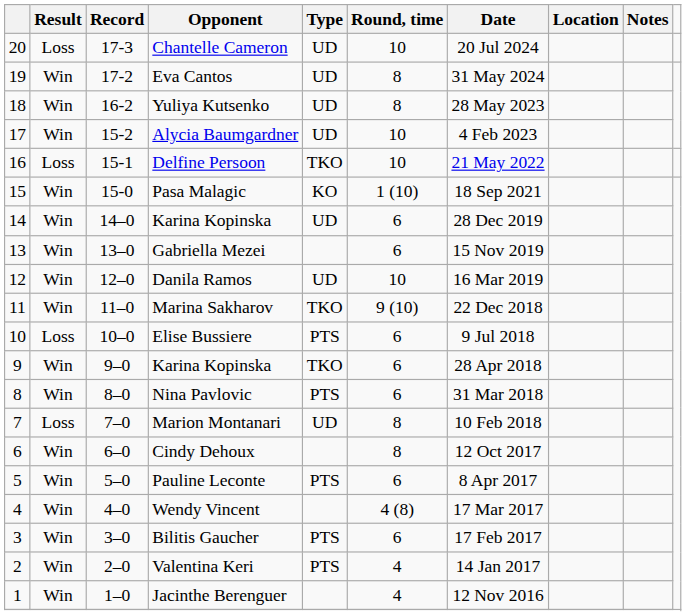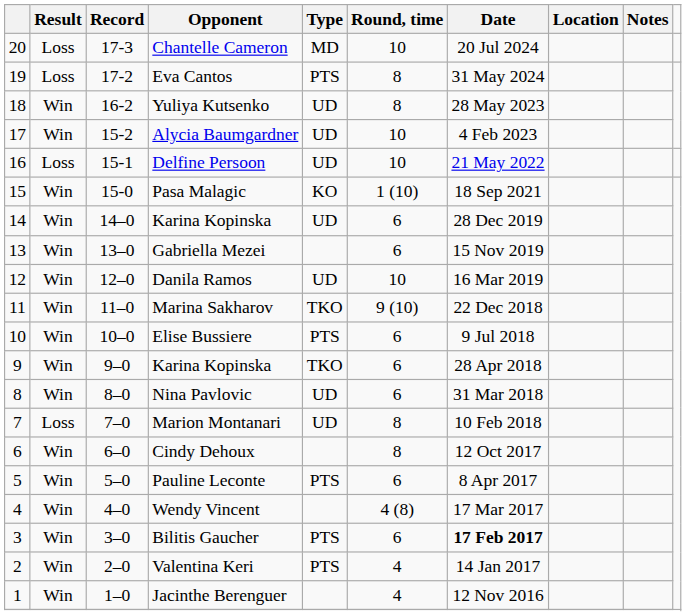Chantelle Cameron | Type: UD -> MD
Eva Cantos | Result: Win -> Loss
Eva Cantos | Type: UD -> PTS
Delfine Persoon | Type: TKO -> UD
Elise Bussiere | Result: Loss -> Win
Nina Pavlovic | Type: PTS -> UD
Bilitis Gaucher | Date: normal -> bold
